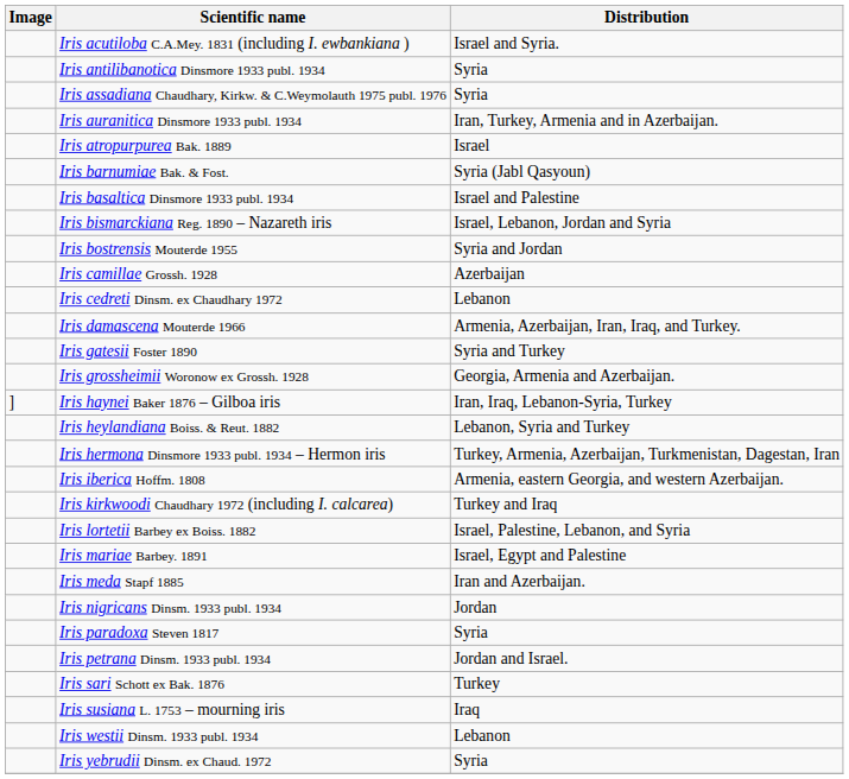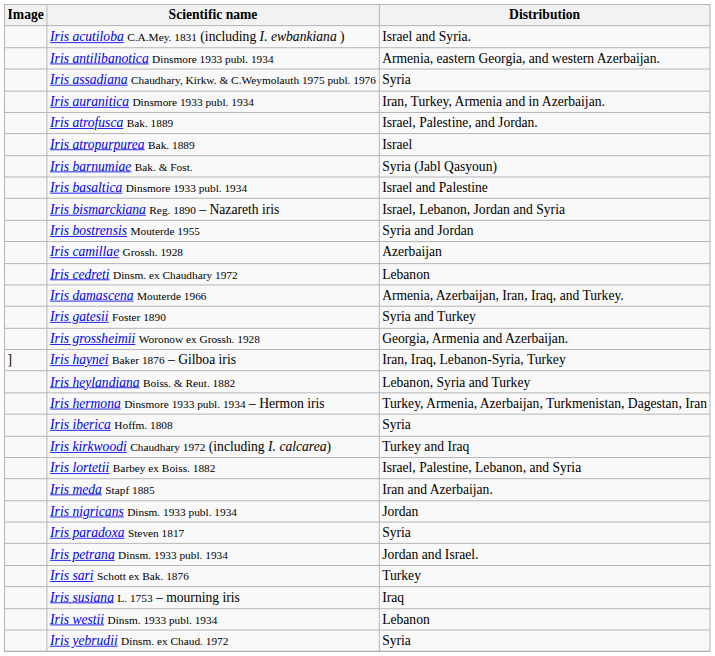Iris antilibanotica Dinsmore 1933 publ. 1934 | Distribution: Syria -> Armenia, eastern Georgia, and western Azerbaijan.
+ row: Iris atrofusca Bak. 1889 | Israel, Palestine, and Jordan.
Iris iberica Hoffm. 1808 | Distribution: Armenia, eastern Georgia, and western Azerbaijan. -> Syria
- row: Iris mariae Barbey. 1891 | Israel, Egypt and Palestine
